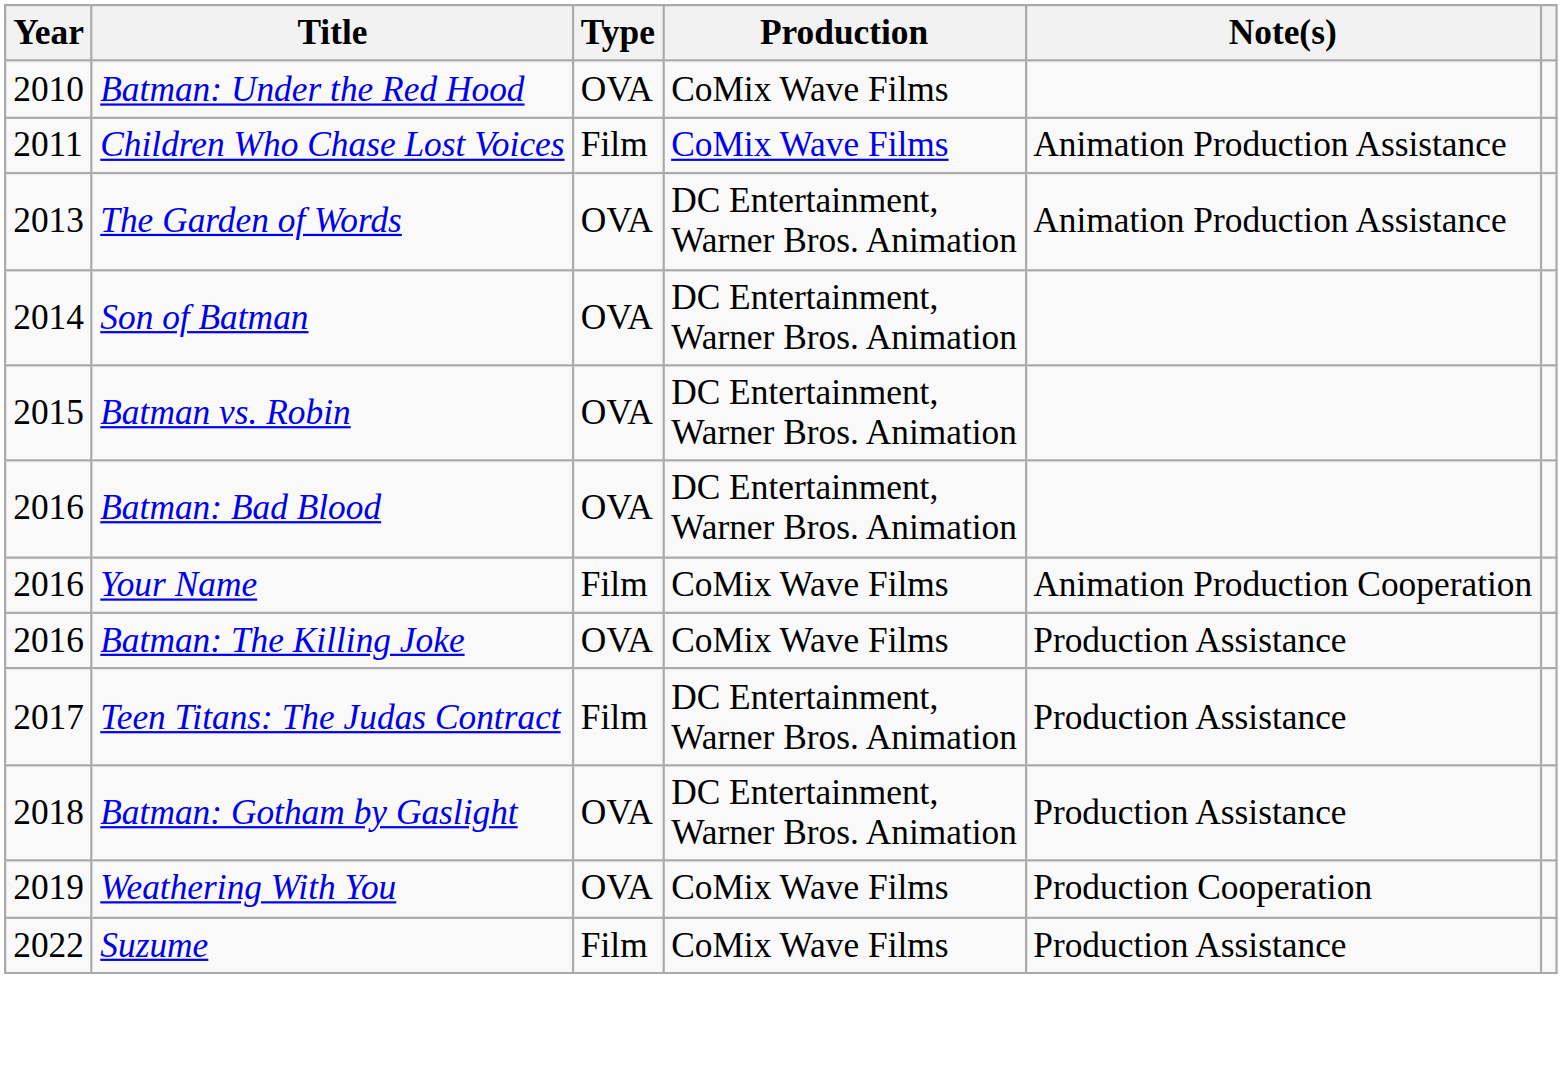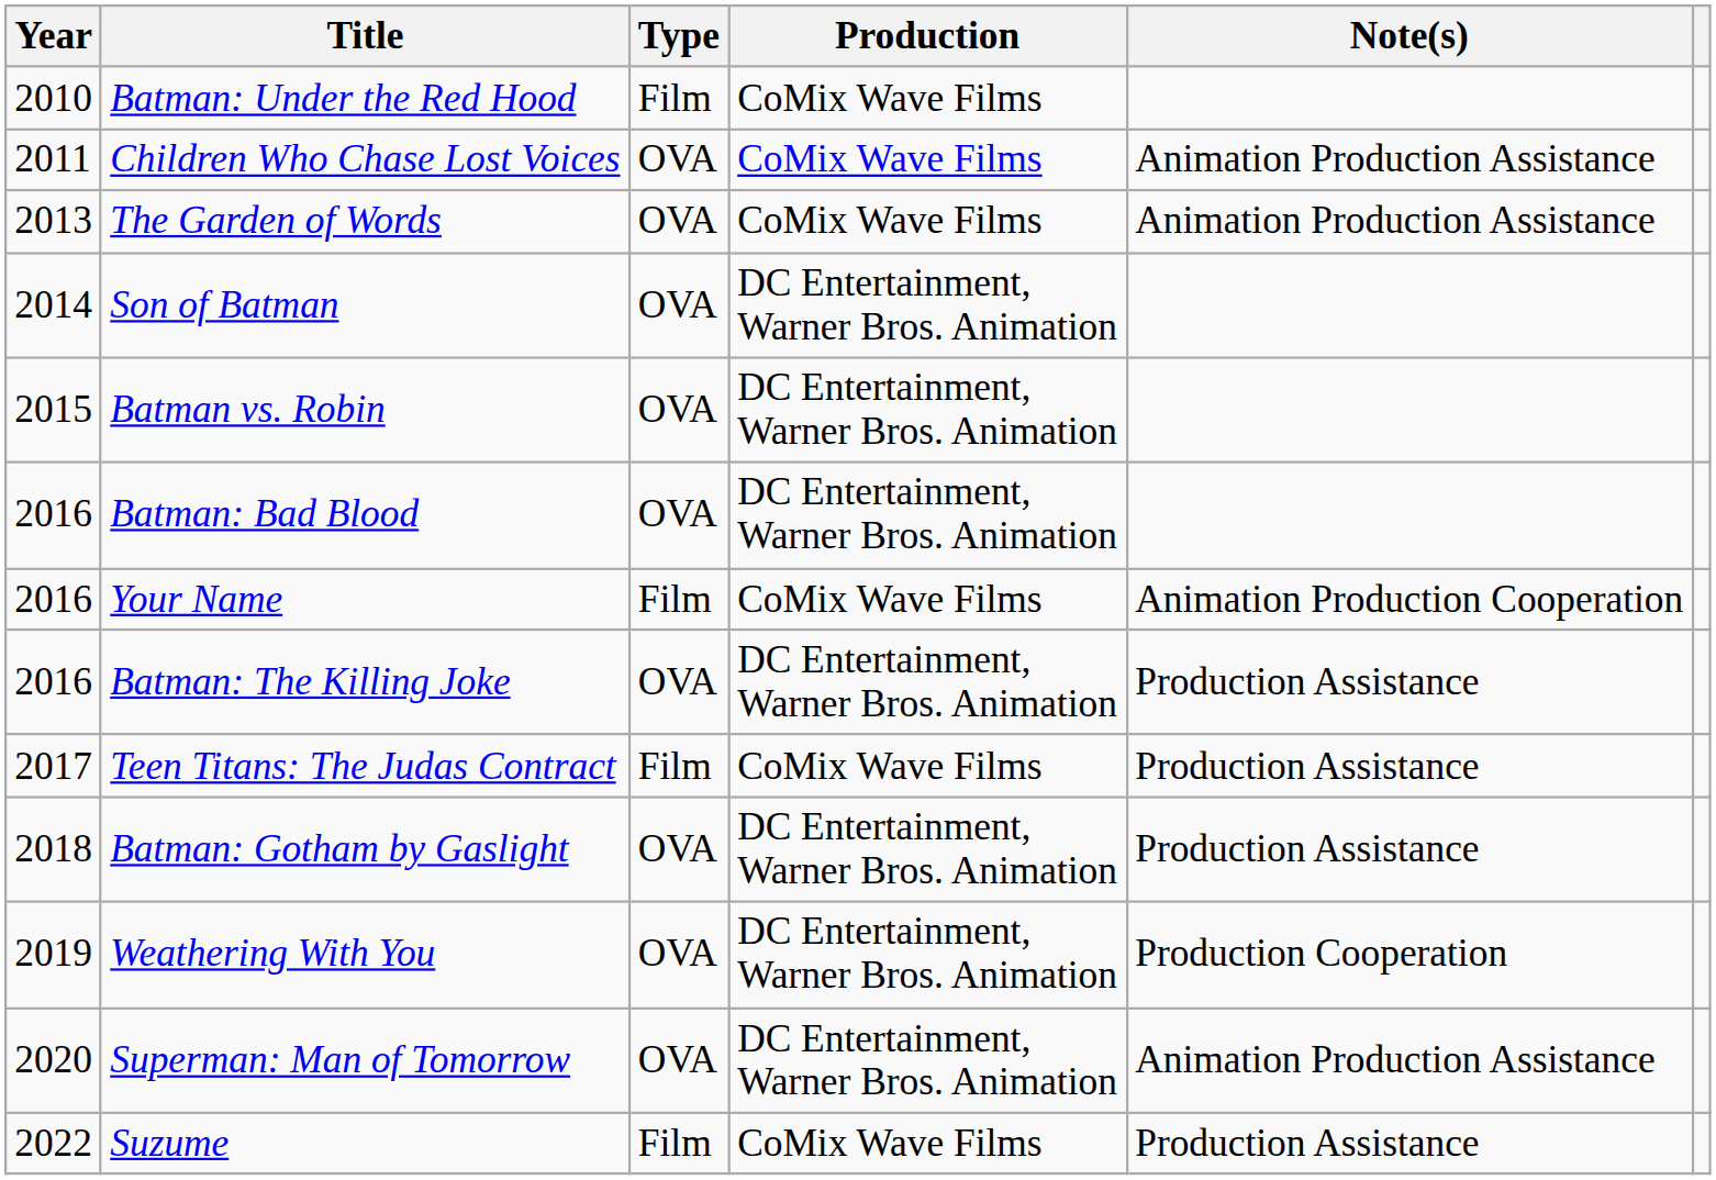Batman: Under the Red Hood | Type: OVA -> Film
Children Who Chase Lost Voices | Type: Film -> OVA
The Garden of Words | Production: DC Entertainment, Warner Bros. Animation -> CoMix Wave Films
Batman: The Killing Joke | Production: CoMix Wave Films -> DC Entertainment, Warner Bros. Animation
Teen Titans: The Judas Contract | Production: DC Entertainment, Warner Bros. Animation -> CoMix Wave Films
Weathering With You | Production: CoMix Wave Films -> DC Entertainment, Warner Bros. Animation
+ row: 2020 | Superman: Man of Tomorrow | OVA | DC Entertainment, Warner Bros. Animation | Animation Production Assistance
